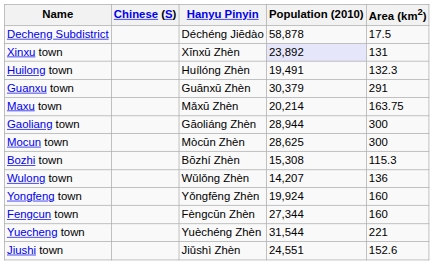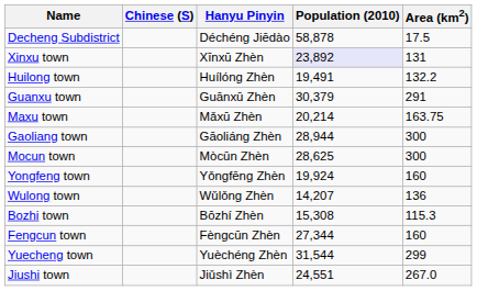Huilong town | Area (km2): 132.3 -> 132.2
rows swapped: Yongfeng town <-> Bozhi town
Yuecheng town | Area (km2): 221 -> 299
Jiushi town | Area (km2): 152.6 -> 267.0
